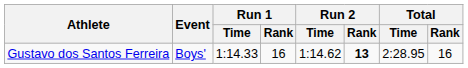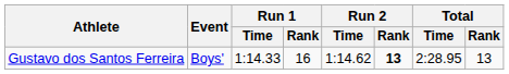Gustavo dos Santos Ferreira | Total / Rank: 16 -> 13
